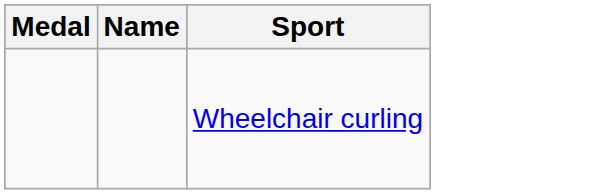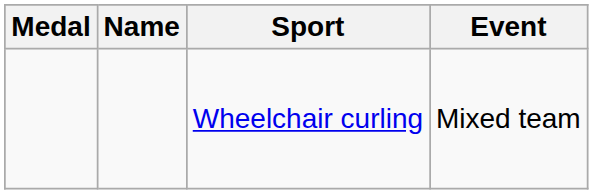+ column: Event | Mixed team
